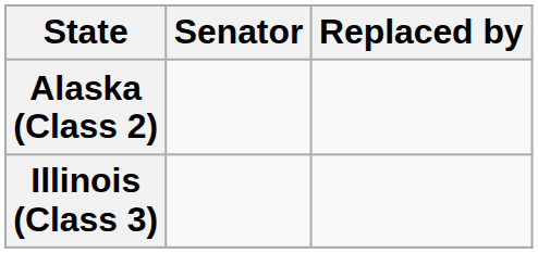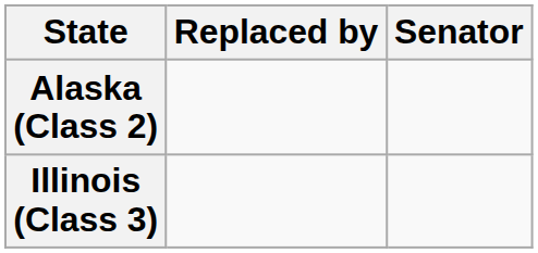columns swapped: Senator <-> Replaced by
